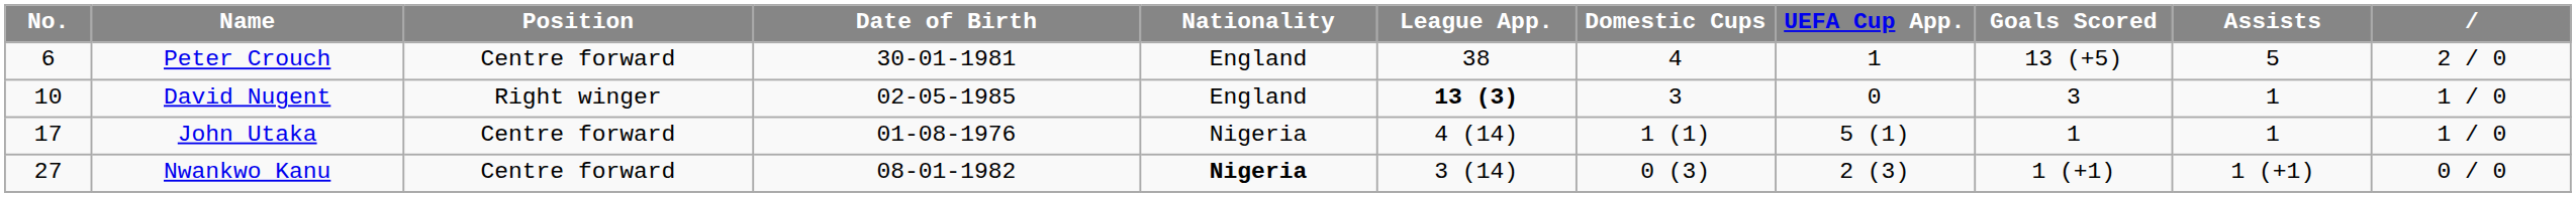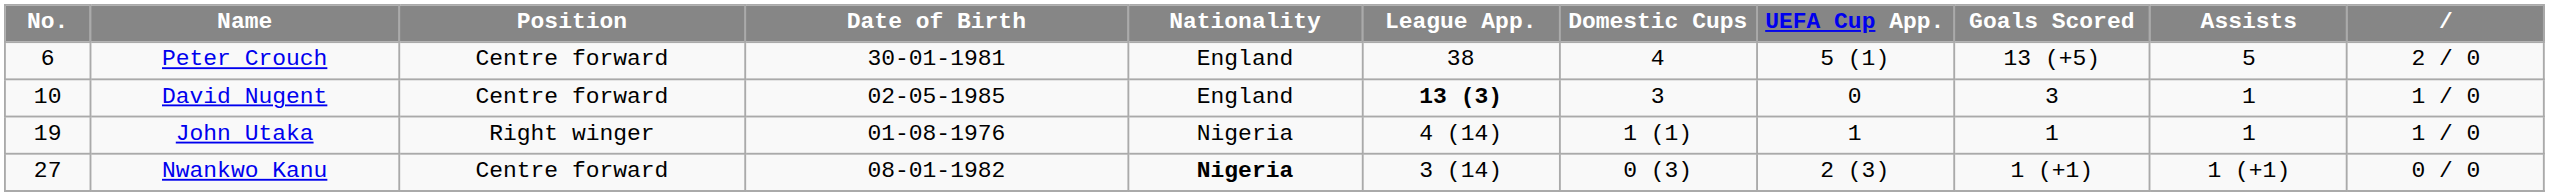Peter Crouch | UEFA Cup App.: 1 -> 5 (1)
David Nugent | Position: Right winger -> Centre forward
John Utaka | No.: 17 -> 19
John Utaka | Position: Centre forward -> Right winger
John Utaka | UEFA Cup App.: 5 (1) -> 1
